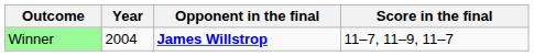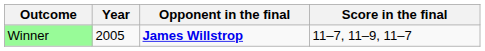Winner | Year: 2004 -> 2005
